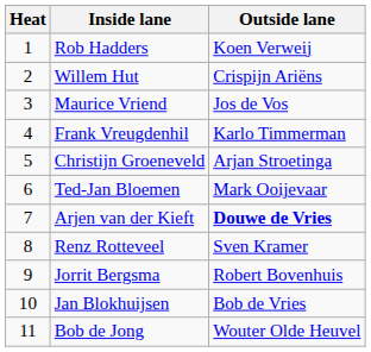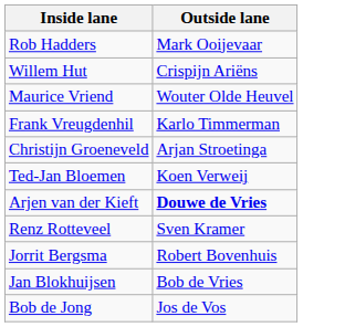- column: Heat | 1 | 2 | 3 | 4 | 5 | 6 | 7 | 8 | 9 | 10 | 11
Rob Hadders | Outside lane: Koen Verweij -> Mark Ooijevaar
Maurice Vriend | Outside lane: Jos de Vos -> Wouter Olde Heuvel
Ted-Jan Bloemen | Outside lane: Mark Ooijevaar -> Koen Verweij
Bob de Jong | Outside lane: Wouter Olde Heuvel -> Jos de Vos
